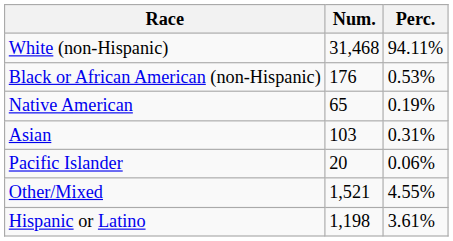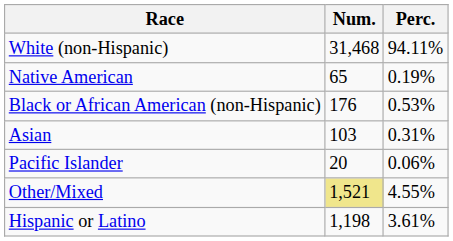rows swapped: Black or African American (non-Hispanic) <-> Native American
Other/Mixed | Num.: no background -> khaki background
